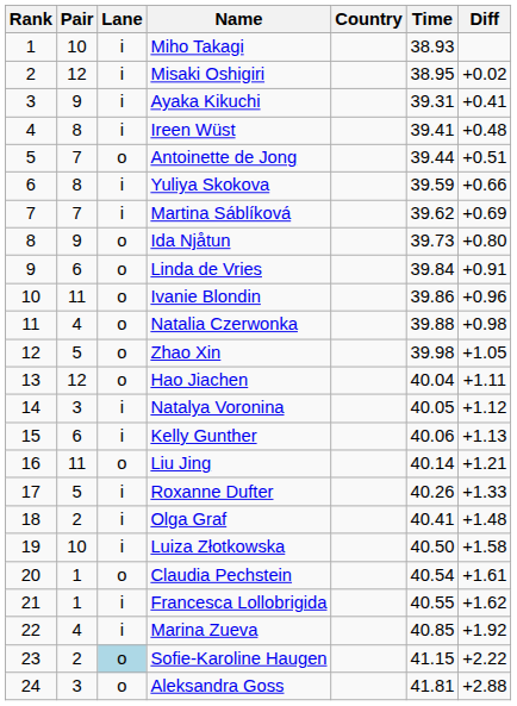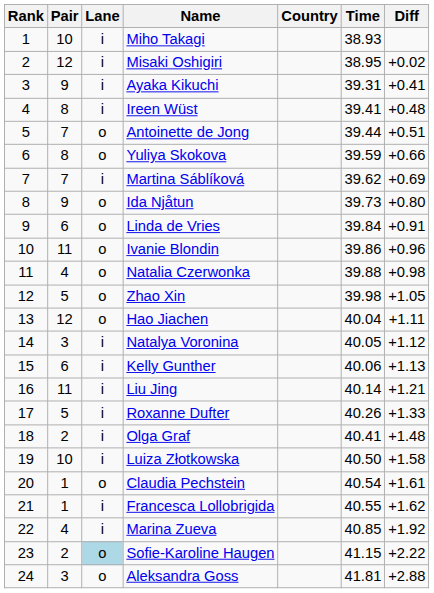Yuliya Skokova | Lane: i -> o
Liu Jing | Lane: o -> i
